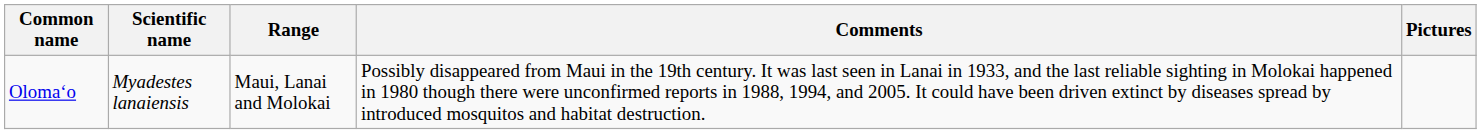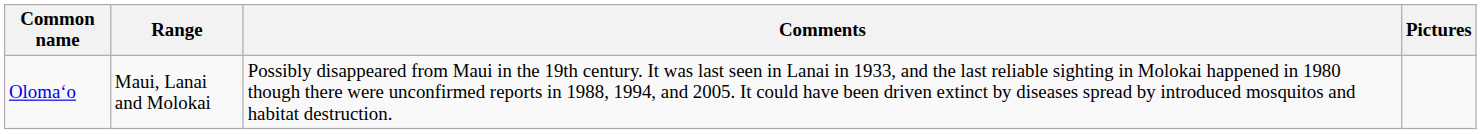- column: Scientific name | Myadestes lanaiensis
